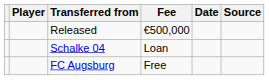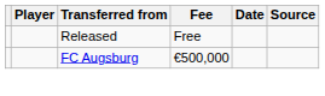Released | Fee: €500,000 -> Free
- row: Schalke 04 | Loan
FC Augsburg | Fee: Free -> €500,000
